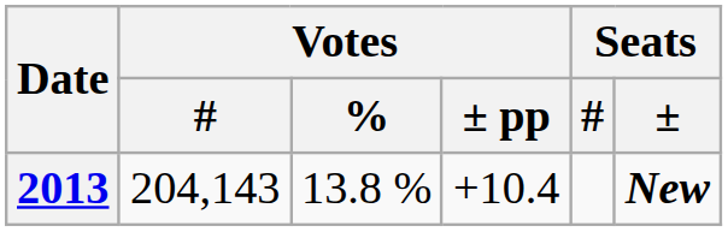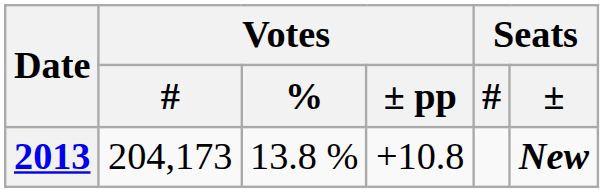2013 | Votes / #: 204,143 -> 204,173
2013 | Votes / ± pp: +10.4 -> +10.8
